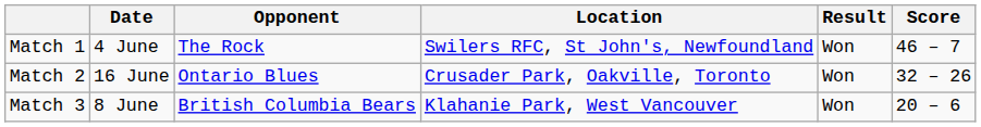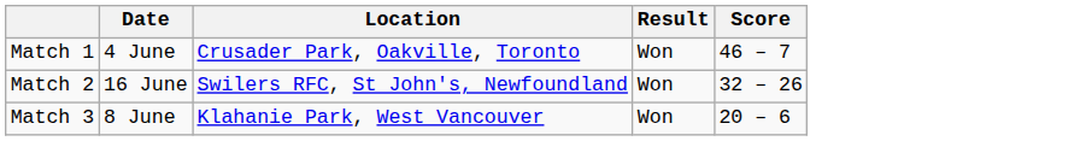- column: Opponent | The Rock | Ontario Blues | British Columbia Bears
Match 1 | Location: Swilers RFC, St John's, Newfoundland -> Crusader Park, Oakville, Toronto
Match 2 | Location: Crusader Park, Oakville, Toronto -> Swilers RFC, St John's, Newfoundland
